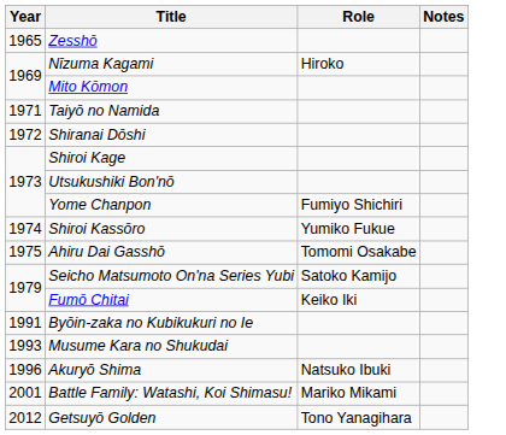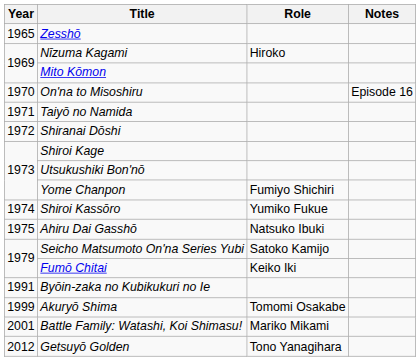+ row: 1970 | On'na to Misoshiru | Episode 16
Ahiru Dai Gasshō | Role: Tomomi Osakabe -> Natsuko Ibuki
- row: 1993 | Musume Kara no Shukudai
Akuryō Shima | Year: 1996 -> 1999
Akuryō Shima | Role: Natsuko Ibuki -> Tomomi Osakabe
